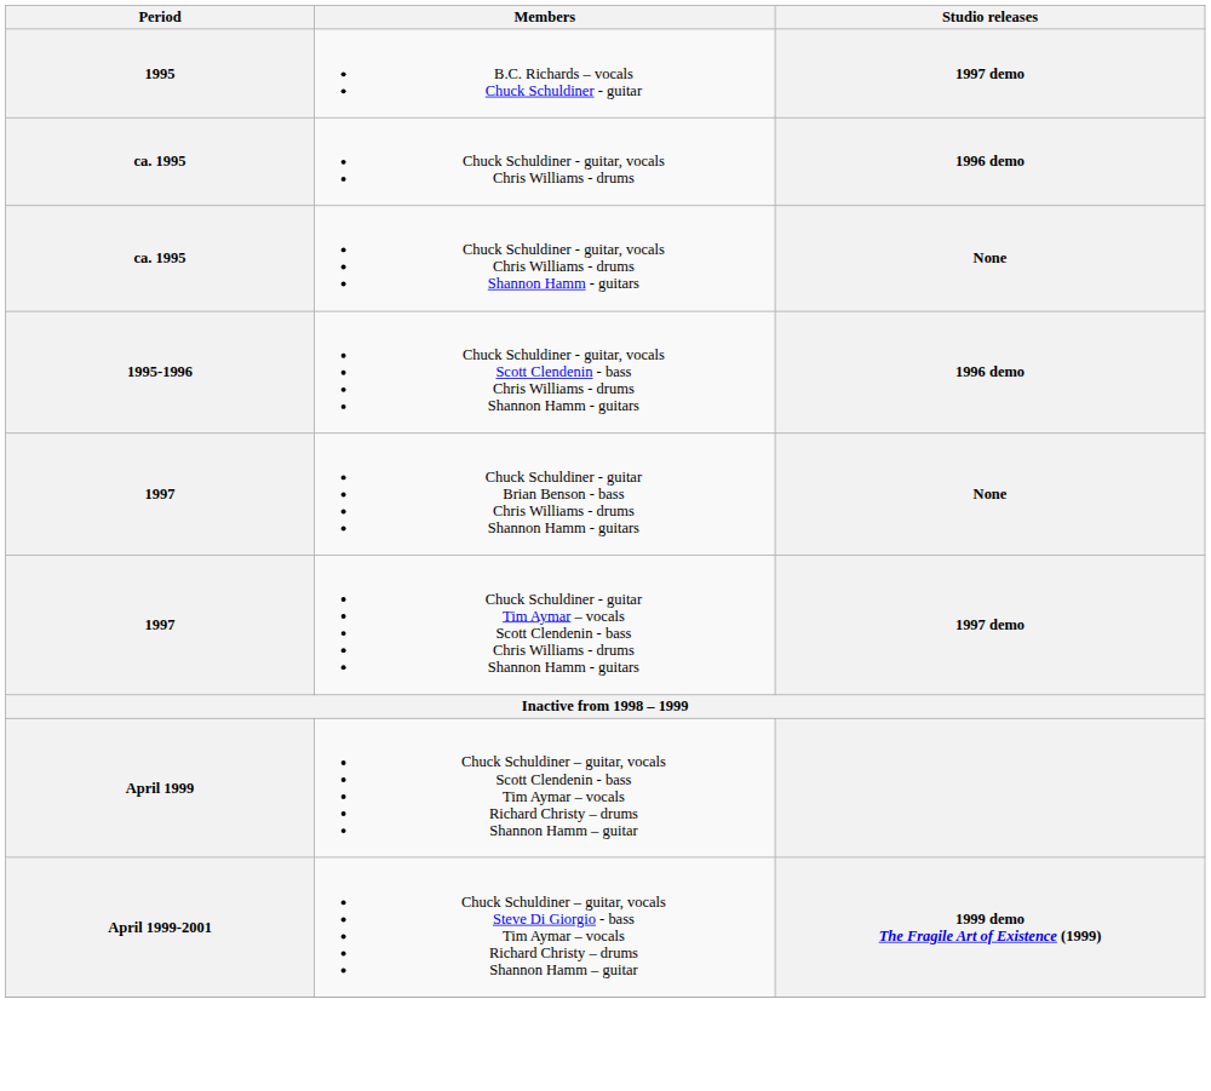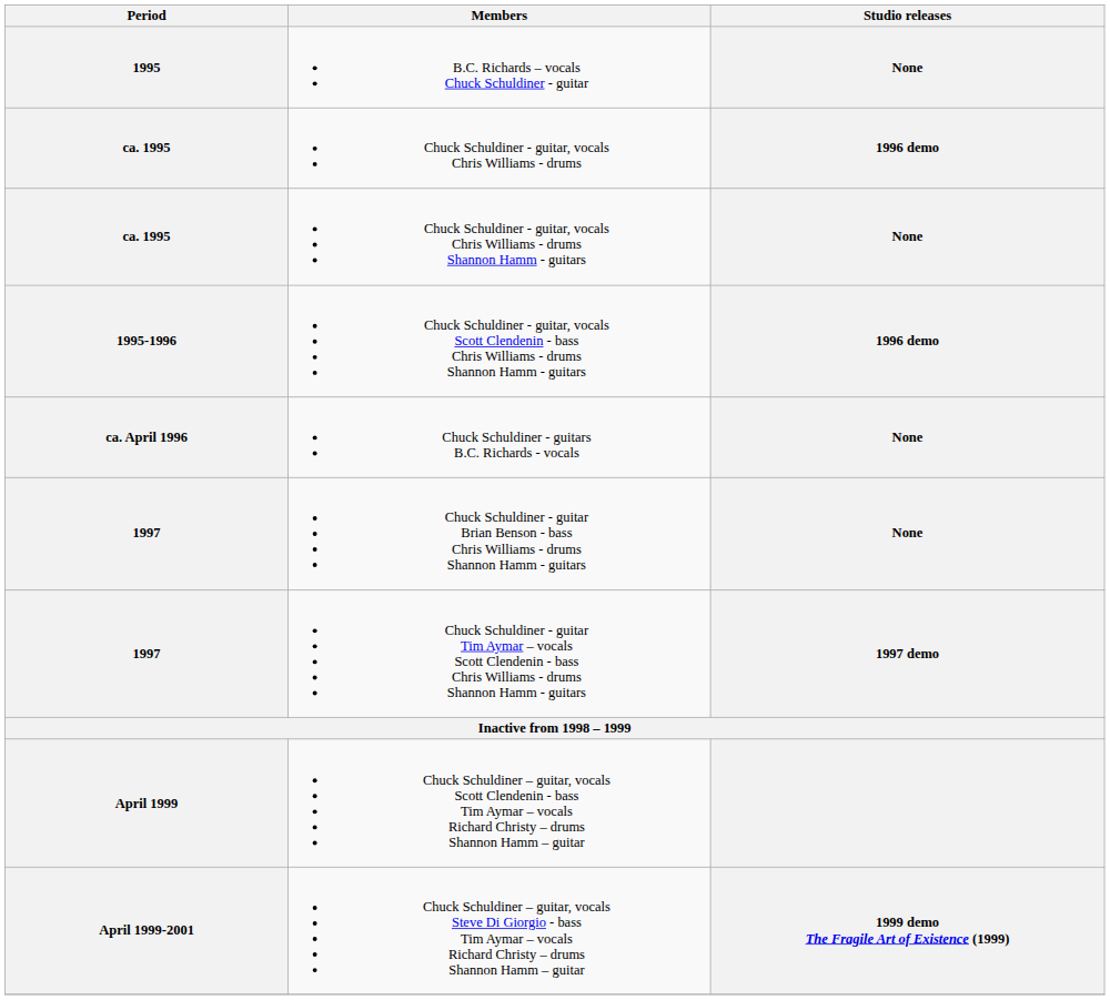B.C. Richards – vocals Chuck Schuldiner - guitar | Studio releases: 1997 demo -> None
+ row: ca. April 1996 | Chuck Schuldiner - guitars B.C. Richards - vocals | None
